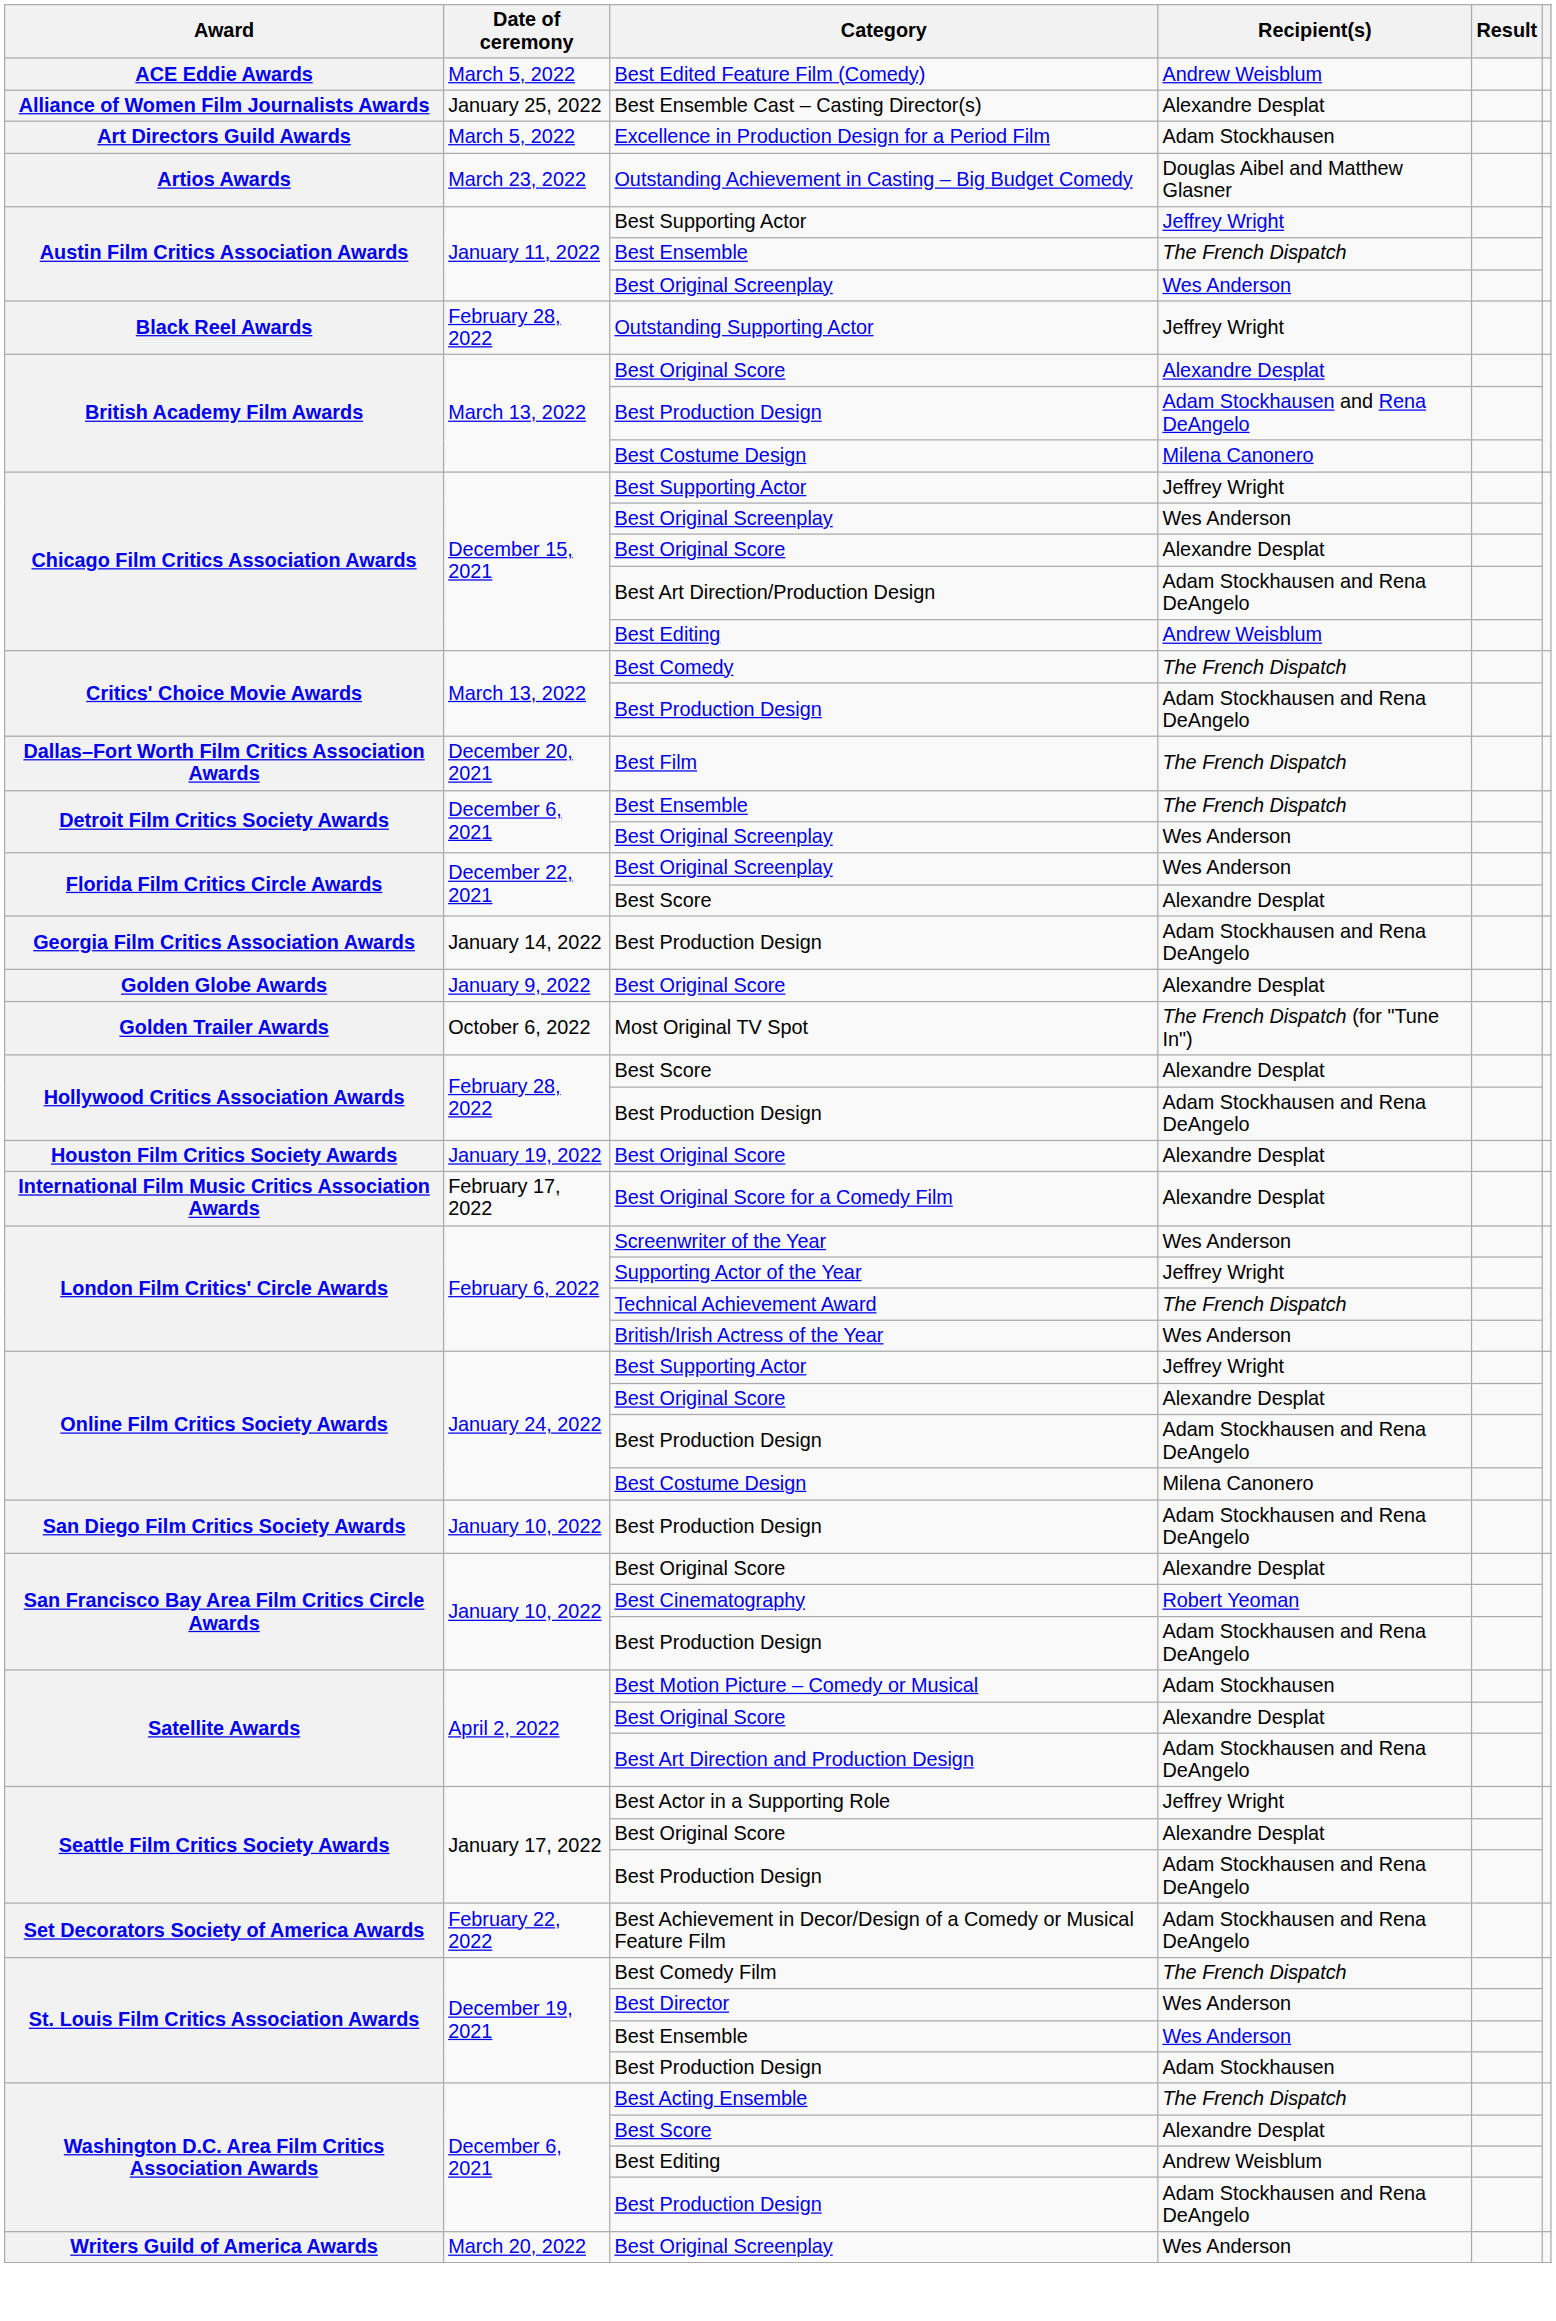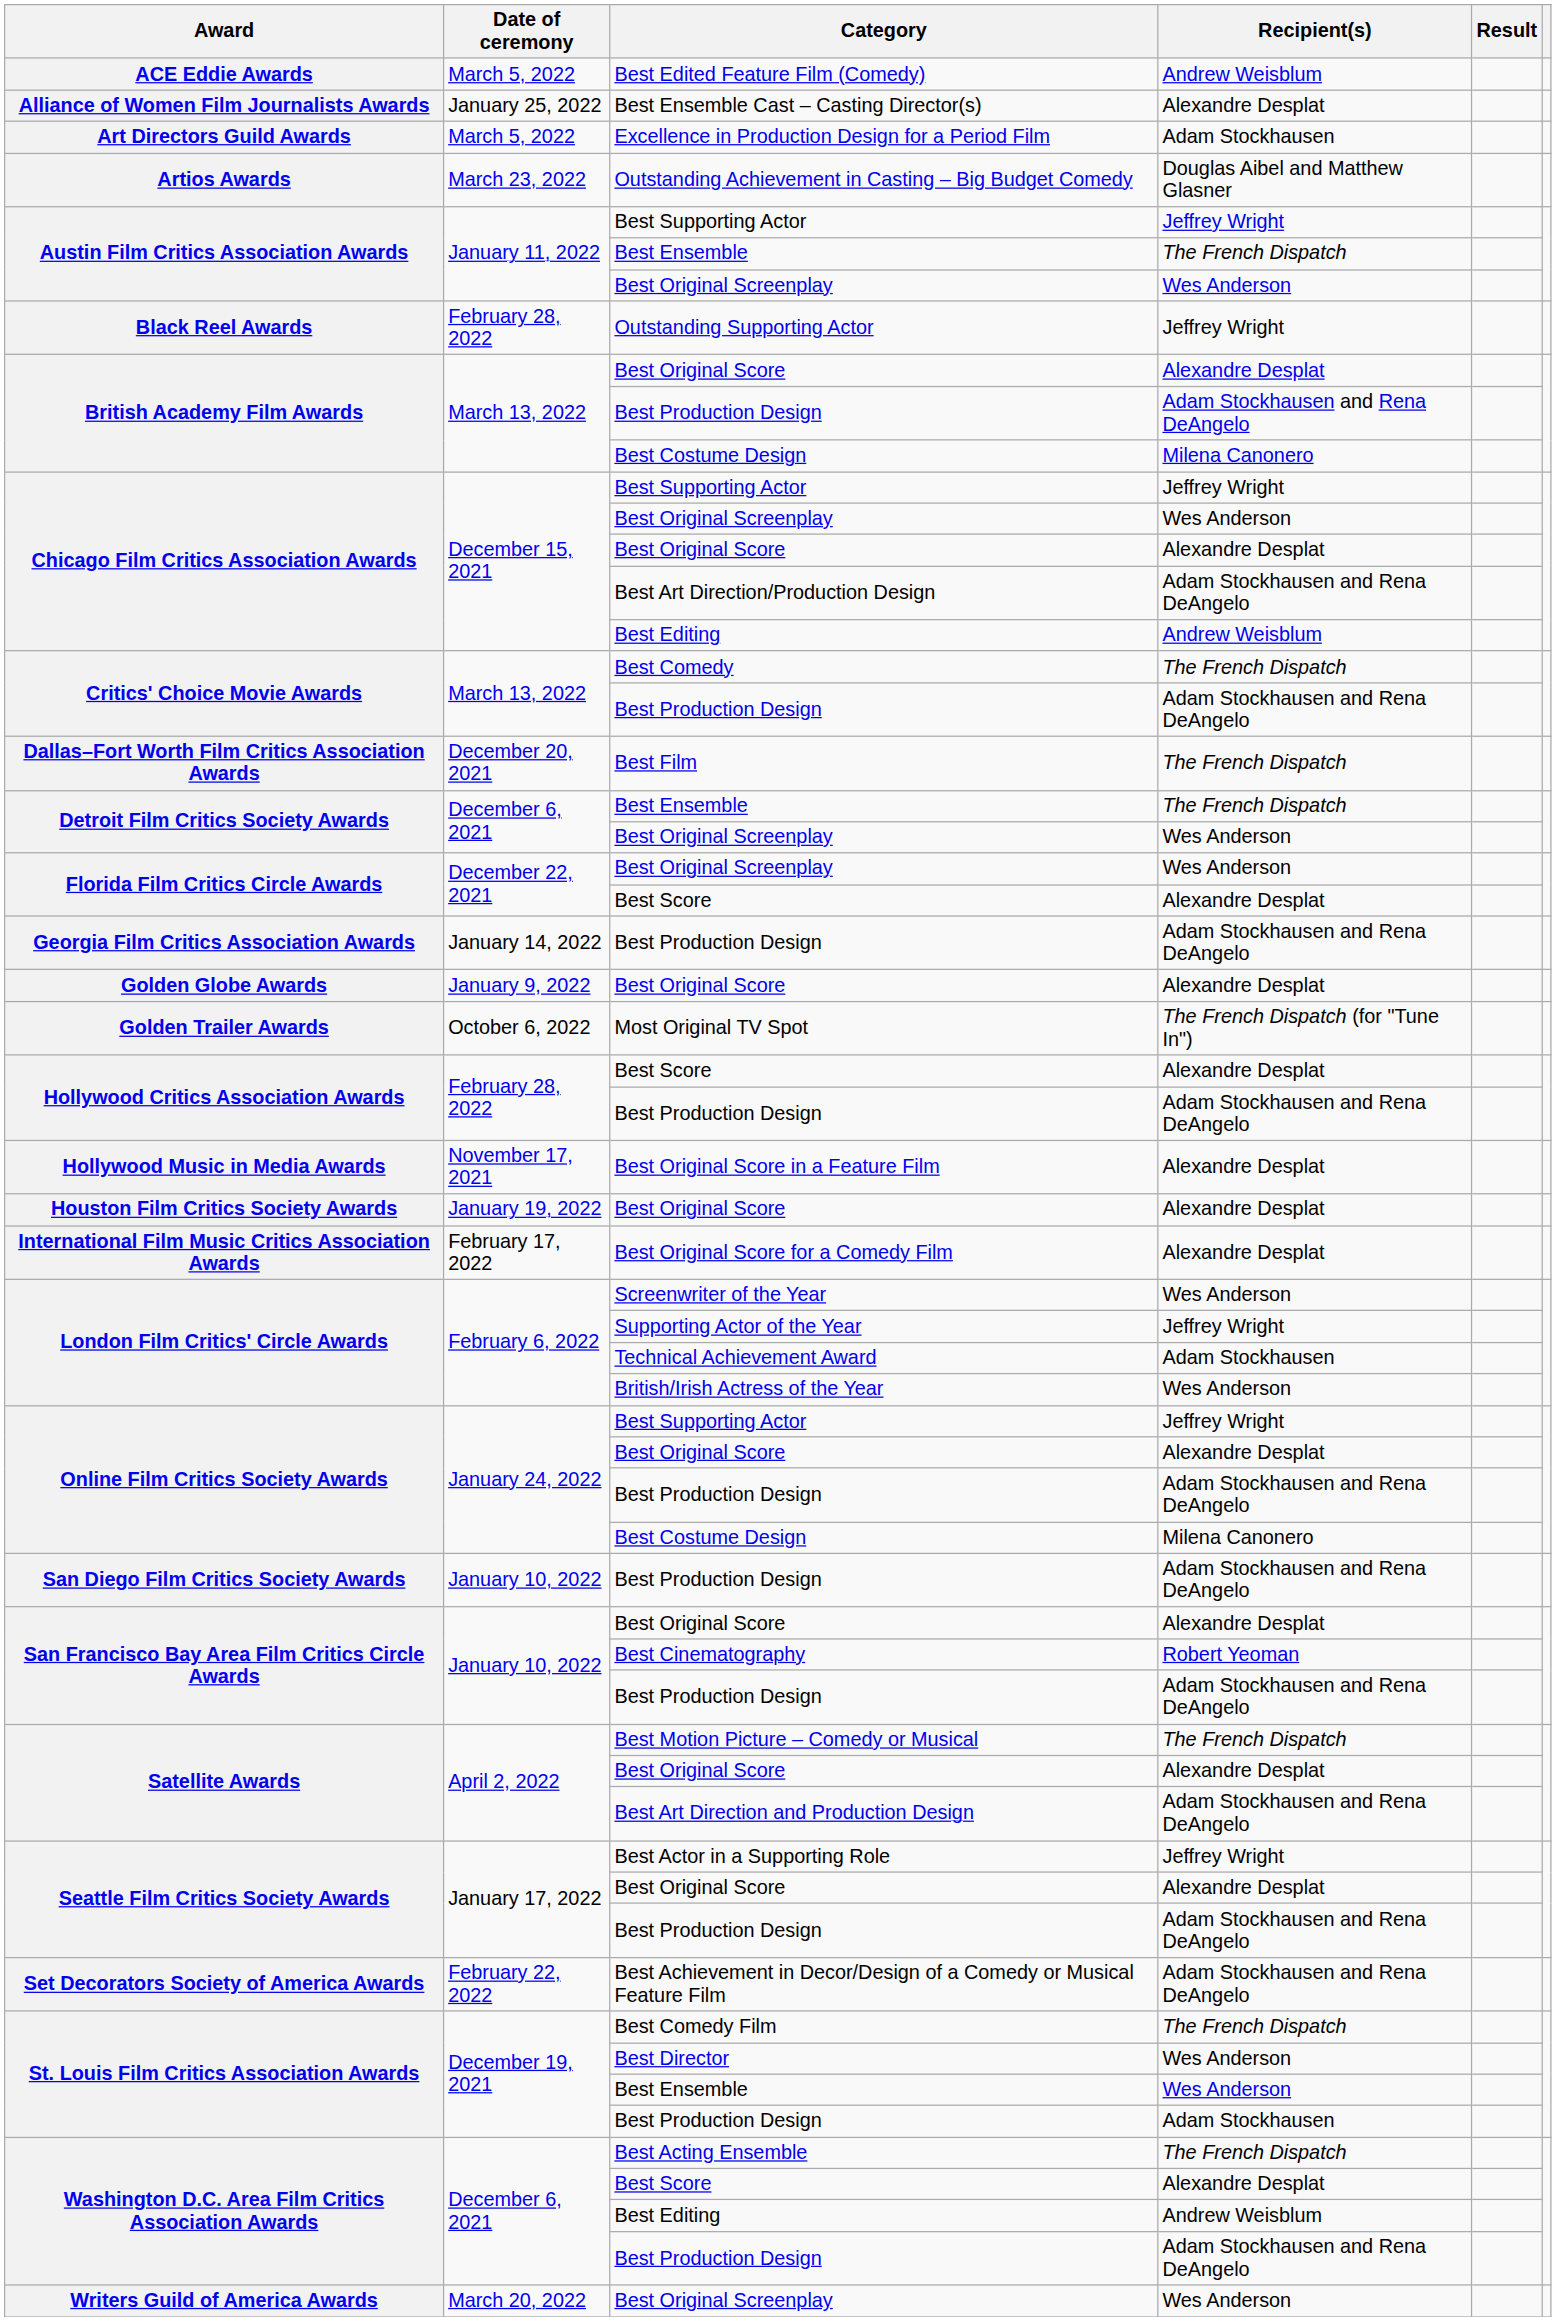+ row: Hollywood Music in Media Awards | November 17, 2021 | Best Original Score in a Feature Film | Alexandre Desplat
Technical Achievement Award | Recipient(s): The French Dispatch -> Adam Stockhausen
Best Motion Picture – Comedy or Musical | Recipient(s): Adam Stockhausen -> The French Dispatch
